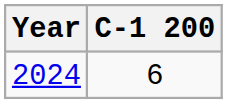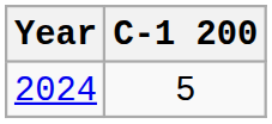2024 | C-1 200: 6 -> 5
